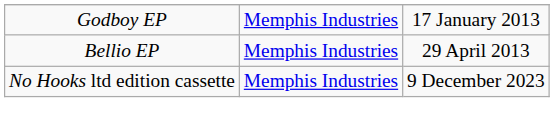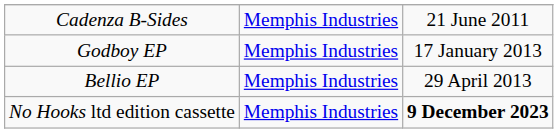+ row: Cadenza B-Sides | Memphis Industries | 21 June 2011
No Hooks ltd edition cassette | column 3: normal -> bold
